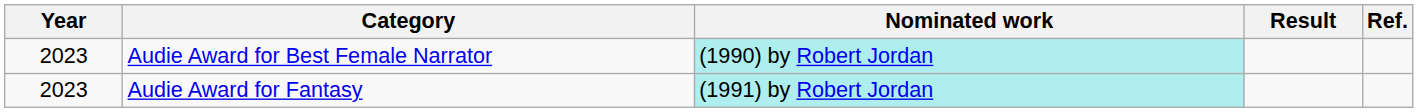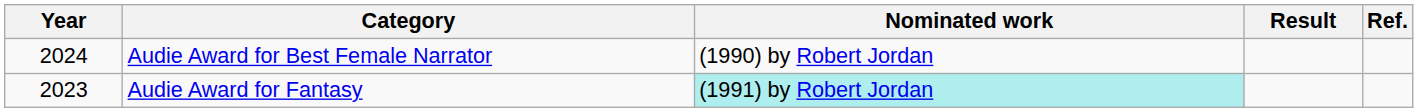Audie Award for Best Female Narrator | Year: 2023 -> 2024
Audie Award for Best Female Narrator | Nominated work: paleturquoise background -> no background
